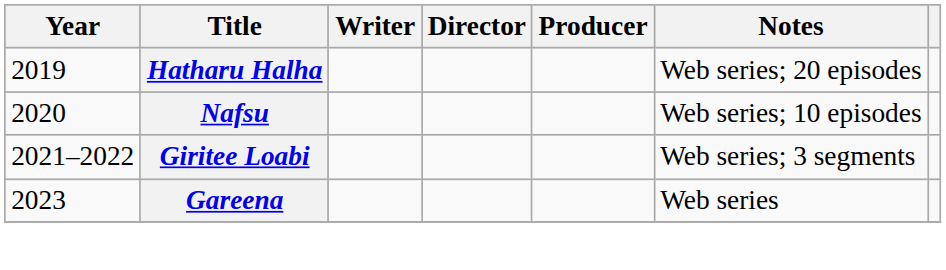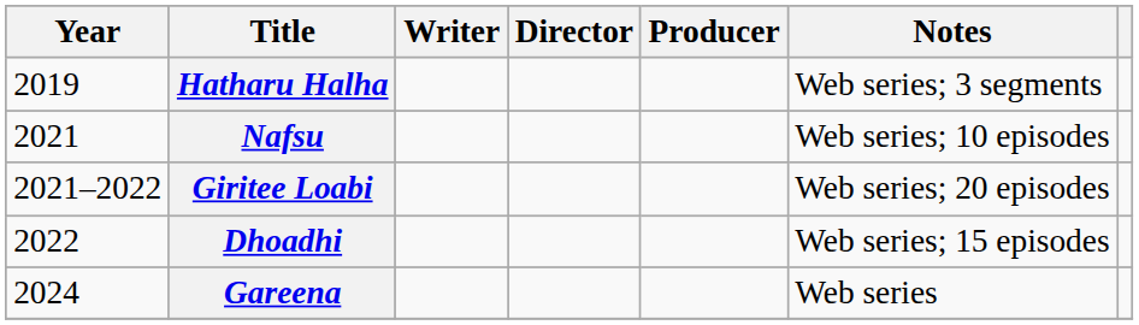Hatharu Halha | Notes: Web series; 20 episodes -> Web series; 3 segments
Nafsu | Year: 2020 -> 2021
Giritee Loabi | Notes: Web series; 3 segments -> Web series; 20 episodes
+ row: 2022 | Dhoadhi | Web series; 15 episodes
Gareena | Year: 2023 -> 2024
